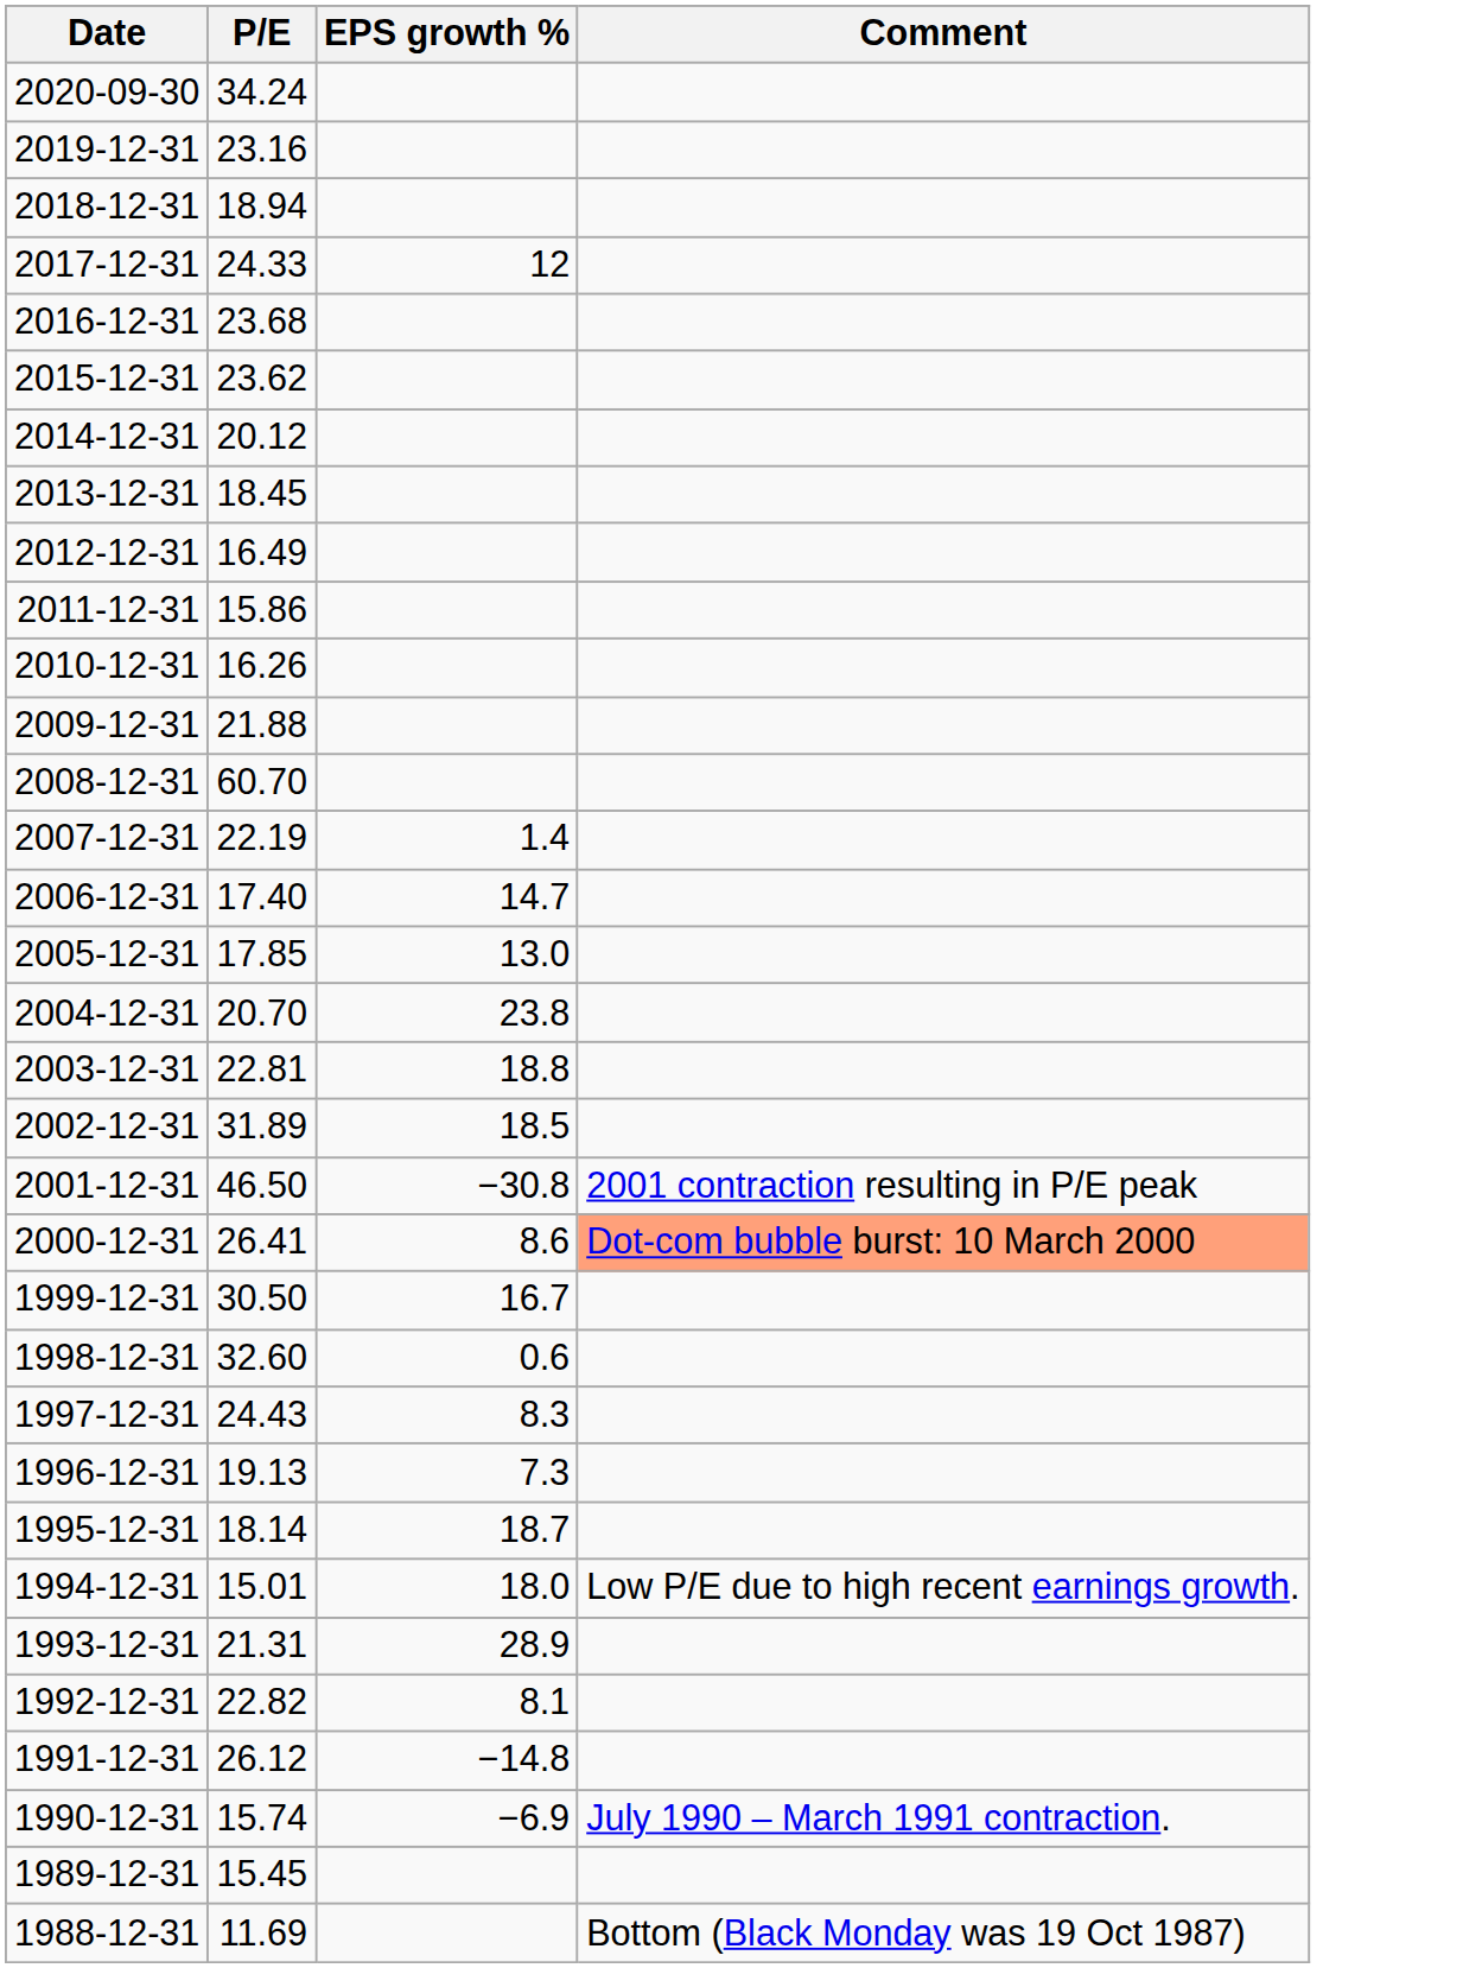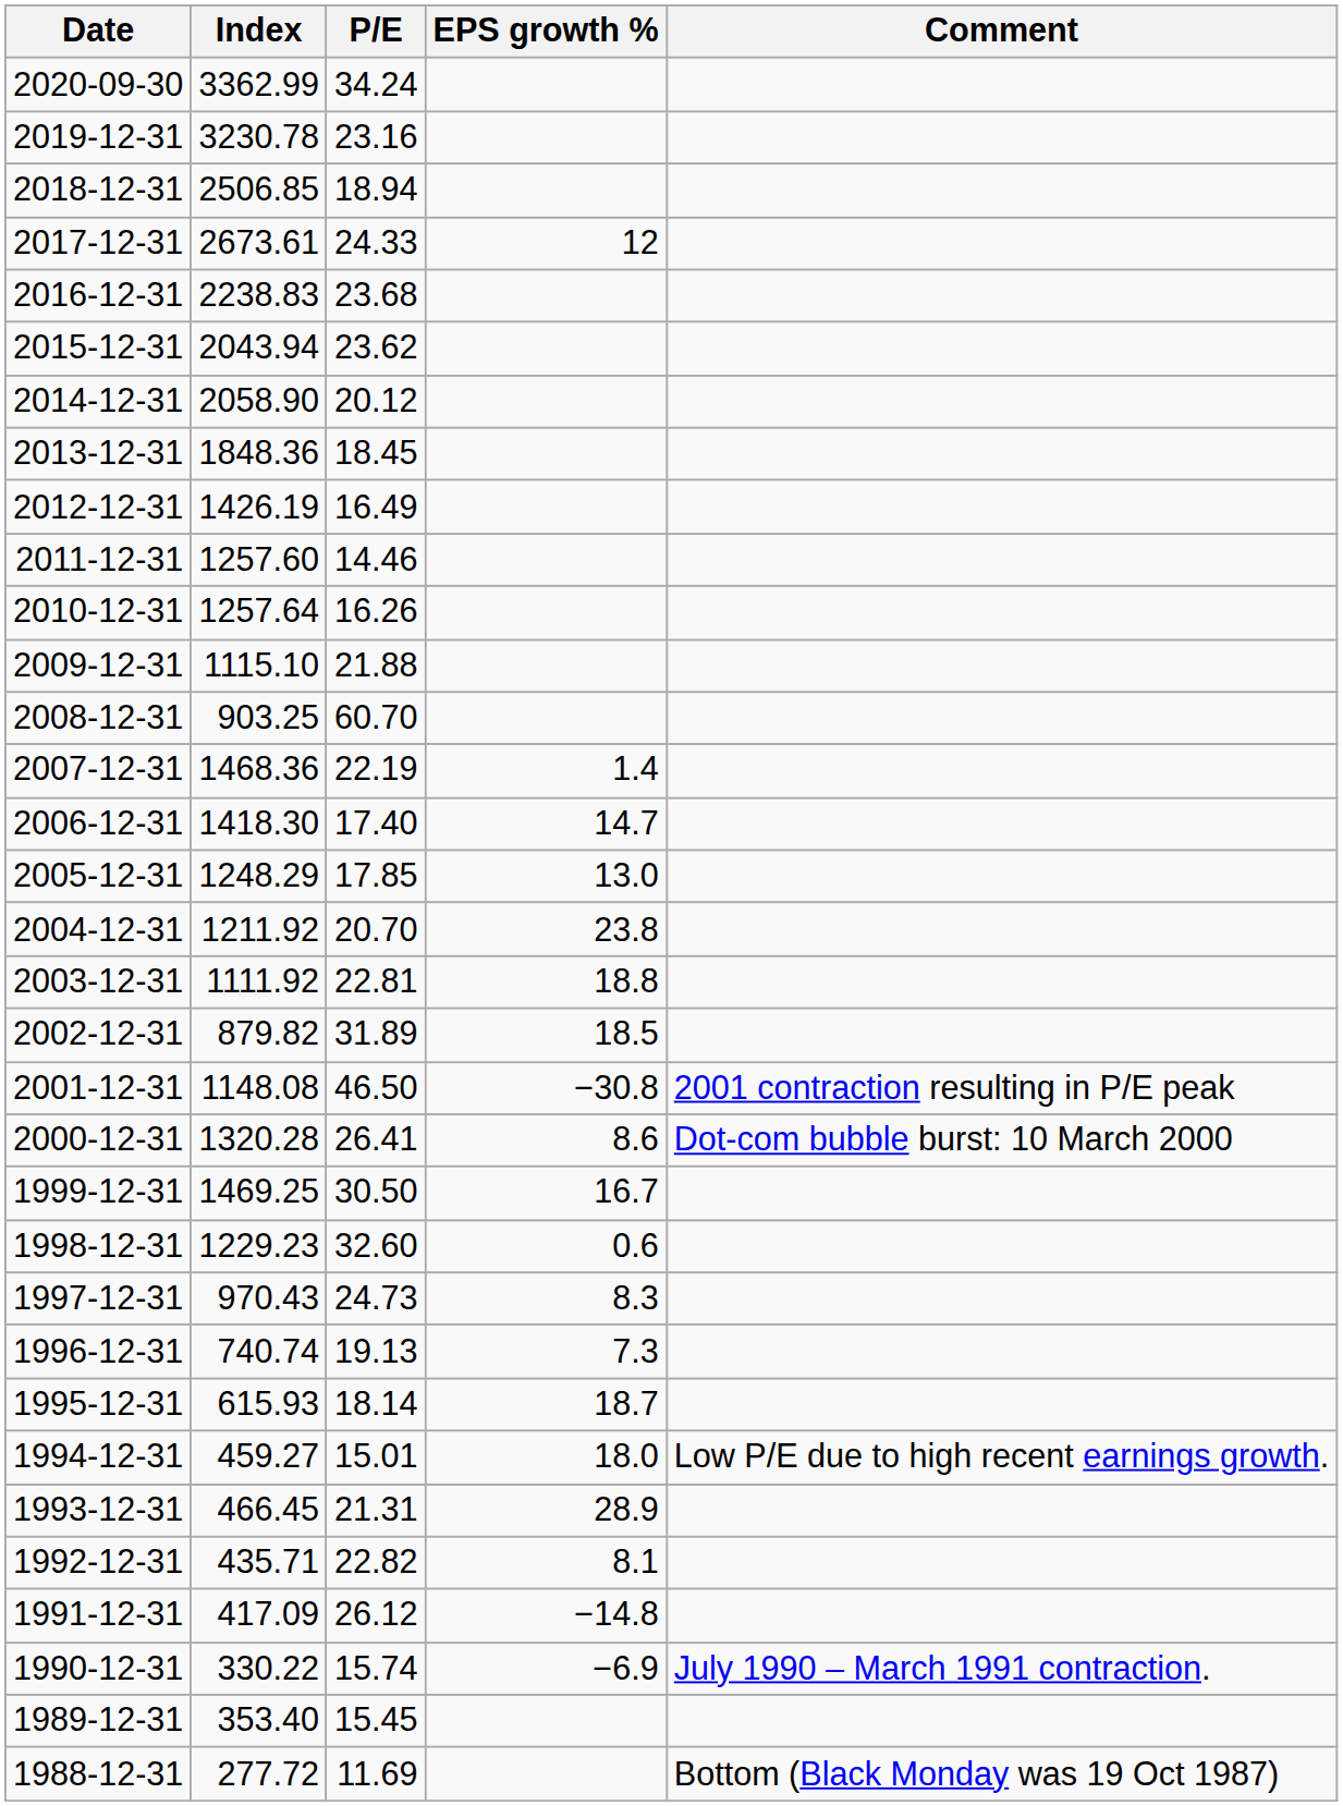+ column: Index | 3362.99 | 3230.78 | 2506.85 | 2673.61 | 2238.83 | 2043.94 | 2058.90 | 1848.36 | 1426.19 | 1257.60 | 1257.64 | 1115.10 | 903.25 | 1468.36 | 1418.30 | 1248.29 | 1211.92 | 1111.92 | 879.82 | 1148.08 | 1320.28 | 1469.25 | 1229.23 | 970.43 | 740.74 | 615.93 | 459.27 | 466.45 | 435.71 | 417.09 | 330.22 | 353.40 | 277.72
2011-12-31 | P/E: 15.86 -> 14.46
2000-12-31 | Comment: lightsalmon background -> no background
1997-12-31 | P/E: 24.43 -> 24.73
